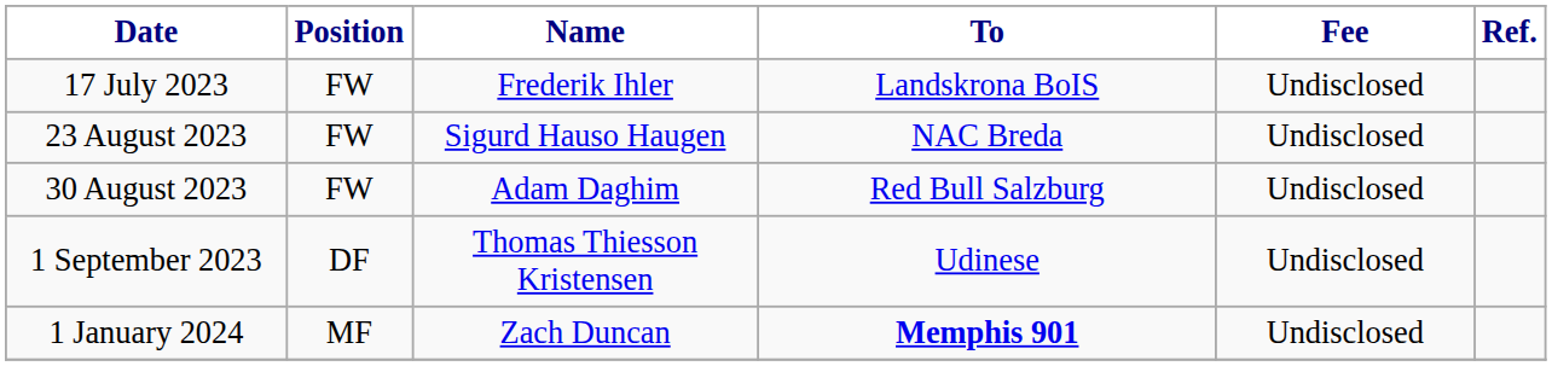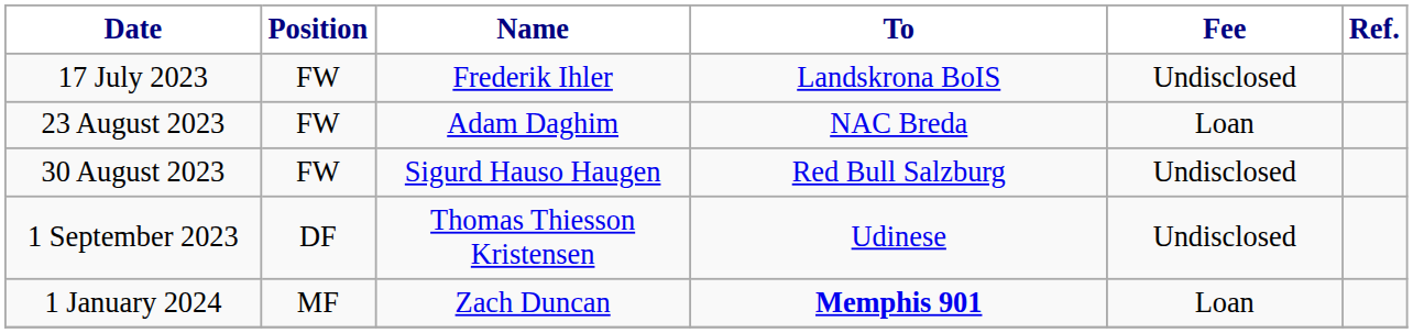23 August 2023 | Name: Sigurd Hauso Haugen -> Adam Daghim
23 August 2023 | Fee: Undisclosed -> Loan
30 August 2023 | Name: Adam Daghim -> Sigurd Hauso Haugen
1 January 2024 | Fee: Undisclosed -> Loan
